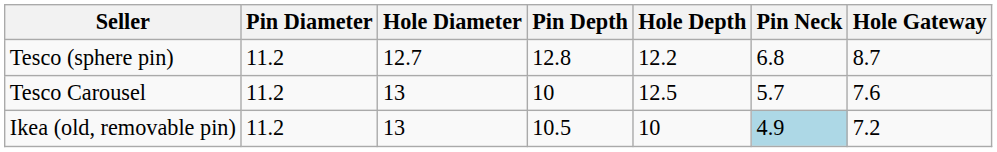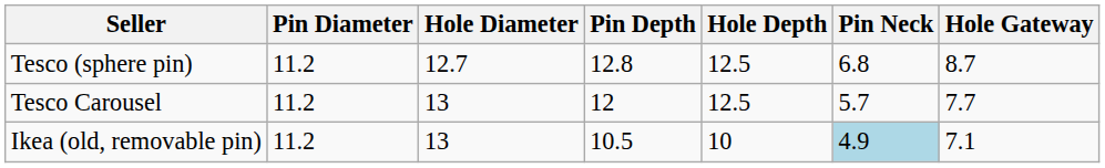Tesco (sphere pin) | Hole Depth: 12.2 -> 12.5
Tesco Carousel | Pin Depth: 10 -> 12
Tesco Carousel | Hole Gateway: 7.6 -> 7.7
Ikea (old, removable pin) | Hole Gateway: 7.2 -> 7.1
